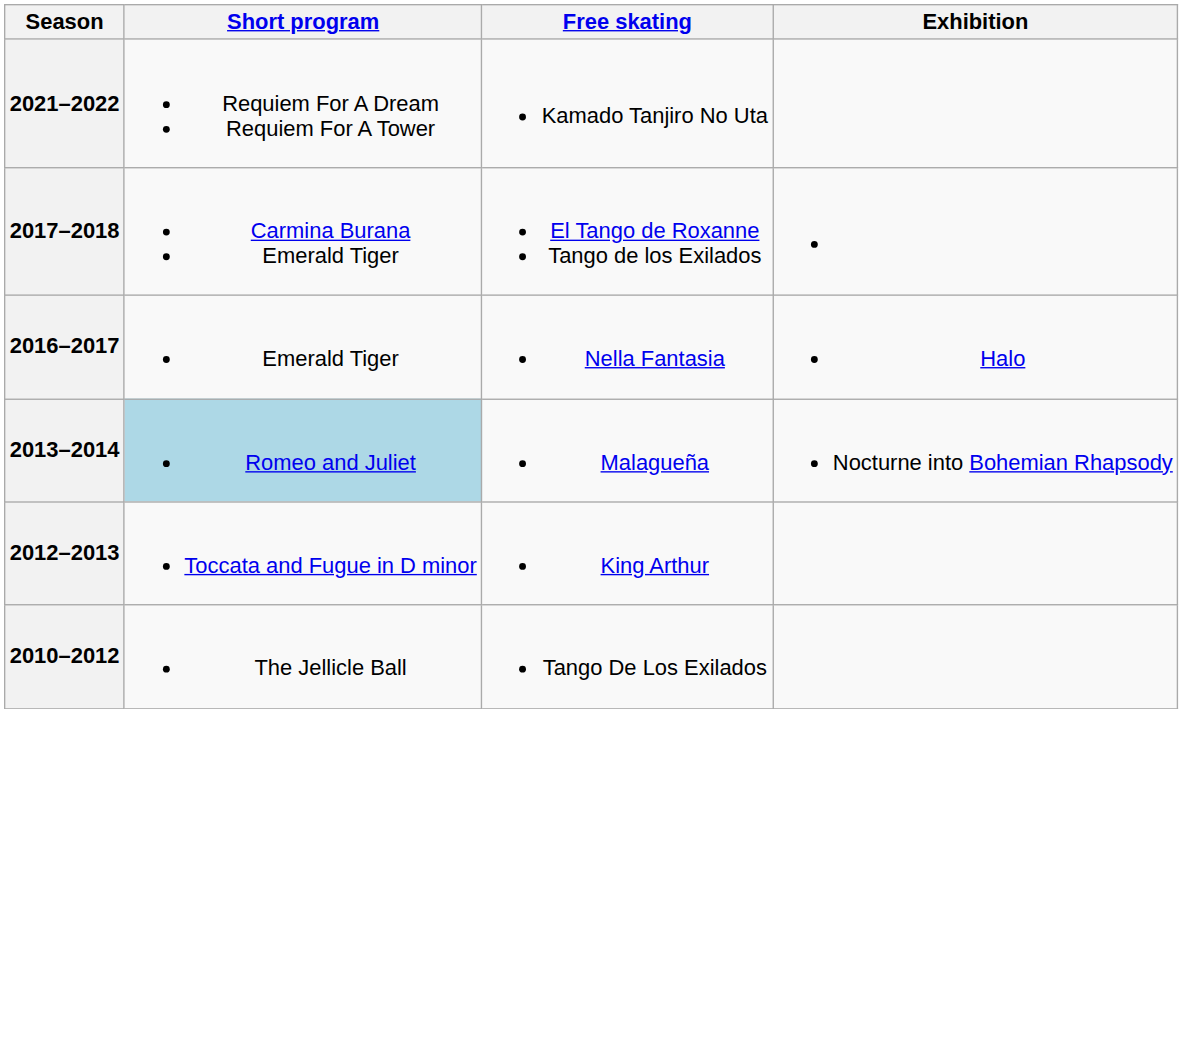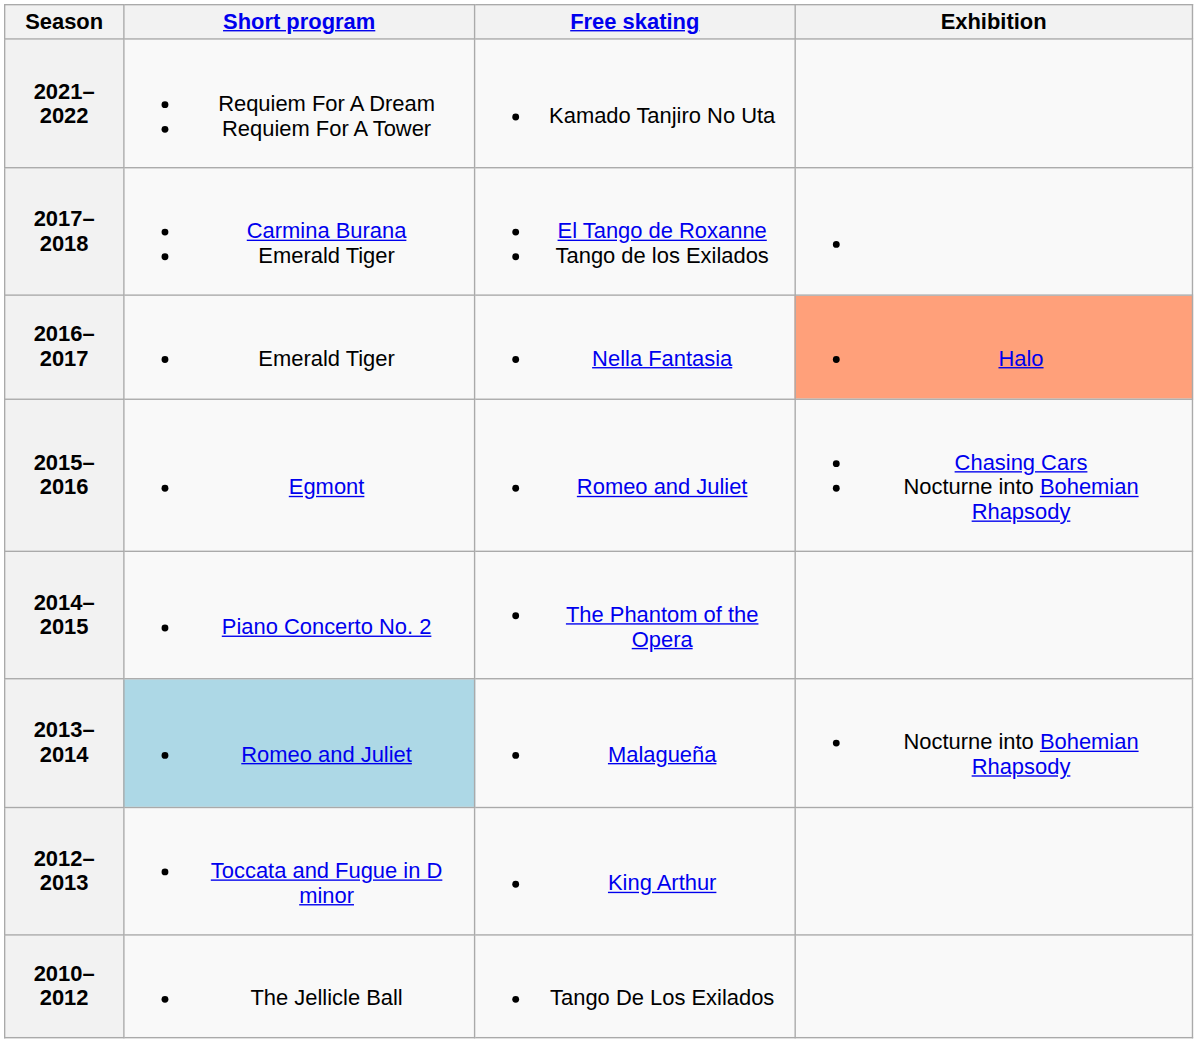2016–2017 | Exhibition: no background -> lightsalmon background
+ row: 2015–2016 | Egmont | Romeo and Juliet | Chasing Cars Nocturne into Bohemian Rhapsody
+ row: 2014–2015 | Piano Concerto No. 2 | The Phantom of the Opera
